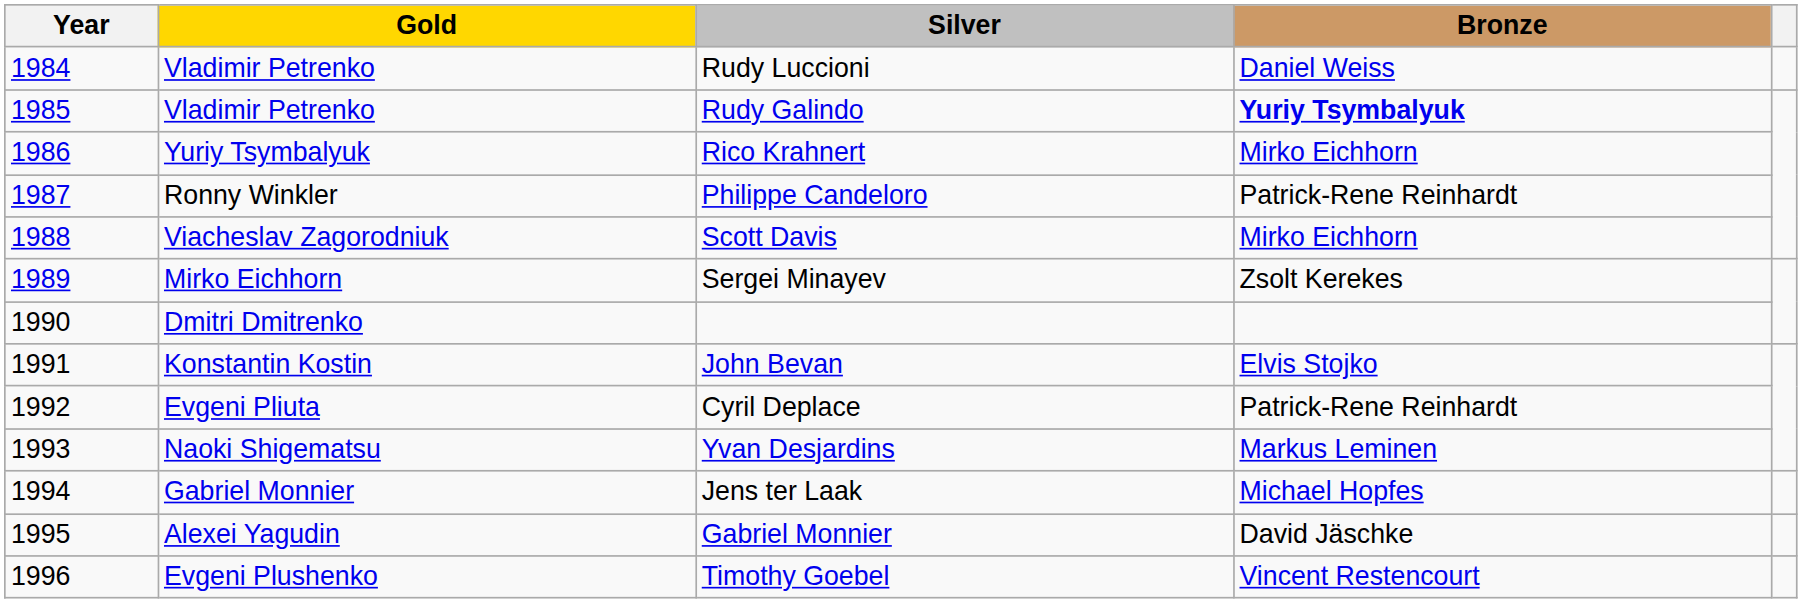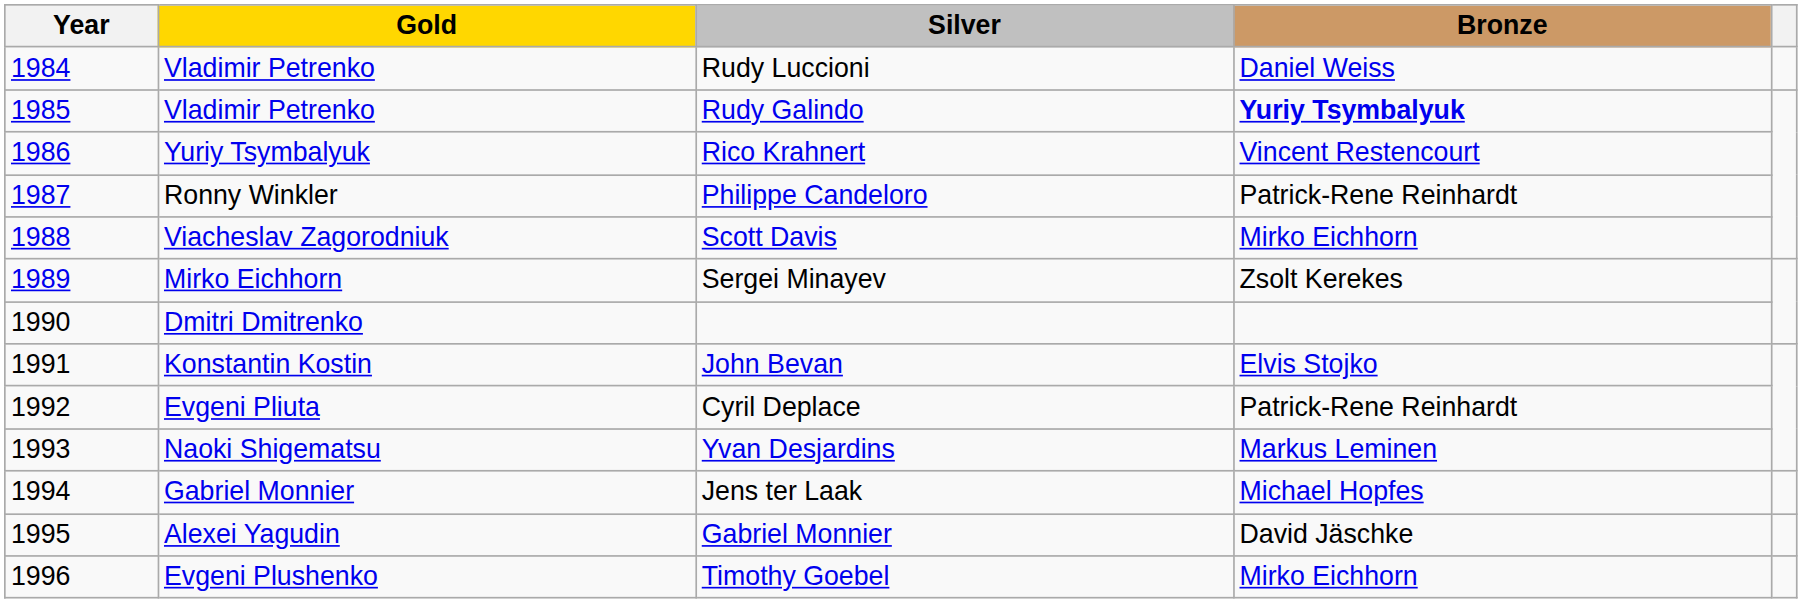Rico Krahnert | Bronze: Mirko Eichhorn -> Vincent Restencourt
Timothy Goebel | Bronze: Vincent Restencourt -> Mirko Eichhorn
